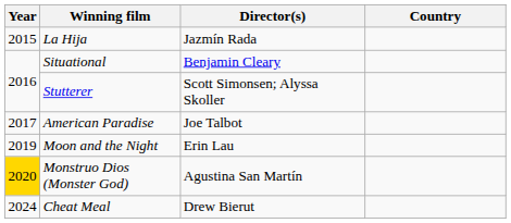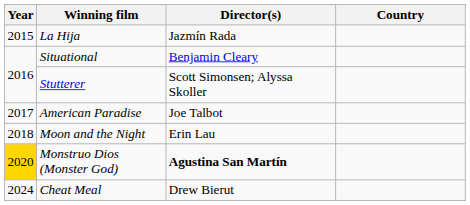Moon and the Night | Year: 2019 -> 2018
Monstruo Dios (Monster God) | Director(s): normal -> bold
